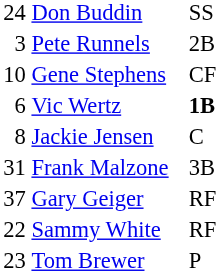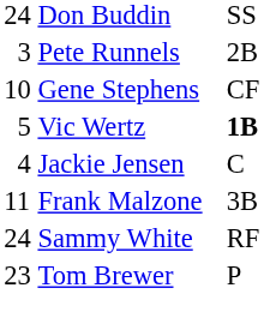Vic Wertz | column 1: 6 -> 5
Jackie Jensen | column 1: 8 -> 4
Frank Malzone | column 1: 31 -> 11
- row: 37 | Gary Geiger | RF
Sammy White | column 1: 22 -> 24
